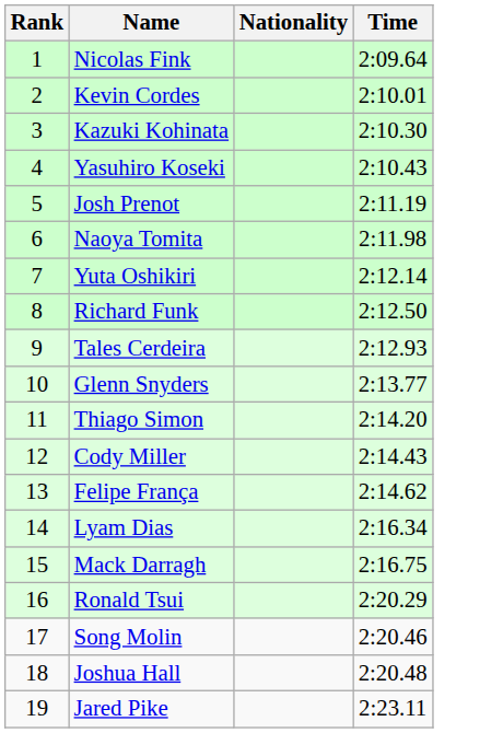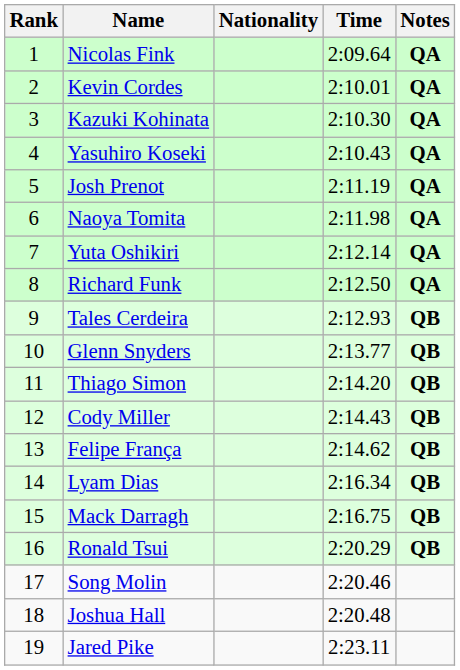+ column: Notes | QA | QA | QA | QA | QA | QA | QA | QA | QB | QB | QB | QB | QB | QB | QB | QB
